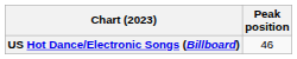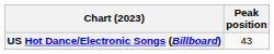US Hot Dance/Electronic Songs (Billboard) | Peak position: 46 -> 43
